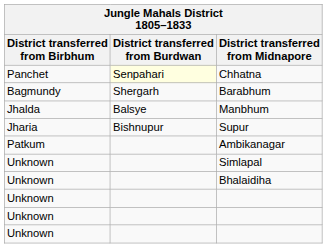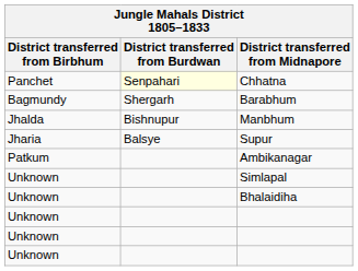Manbhum | District transferred from Burdwan: Balsye -> Bishnupur
Supur | District transferred from Burdwan: Bishnupur -> Balsye
